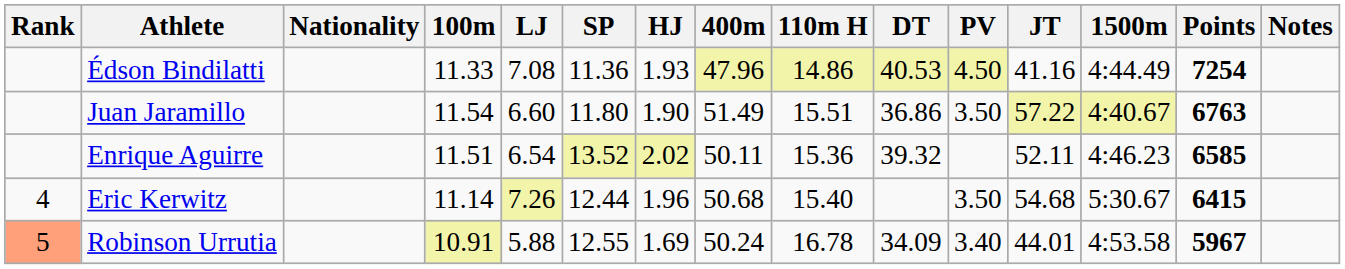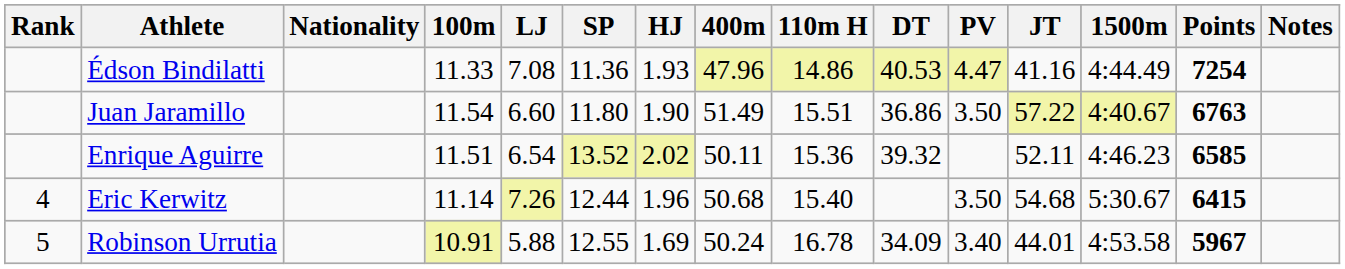Édson Bindilatti | PV: 4.50 -> 4.47
Robinson Urrutia | Rank: lightsalmon background -> no background
